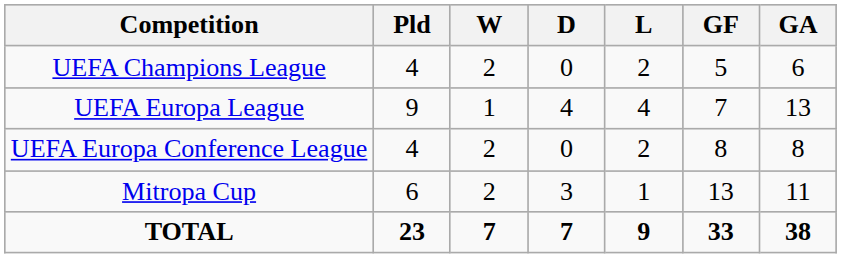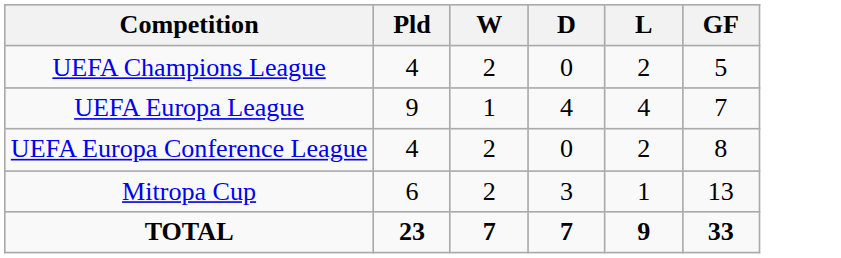- column: GA | 6 | 13 | 8 | 11 | 38
